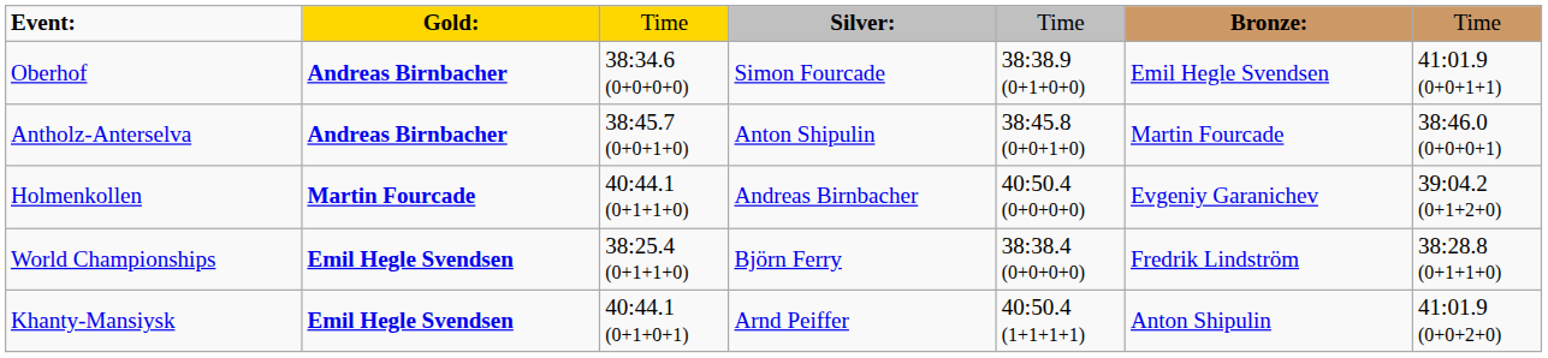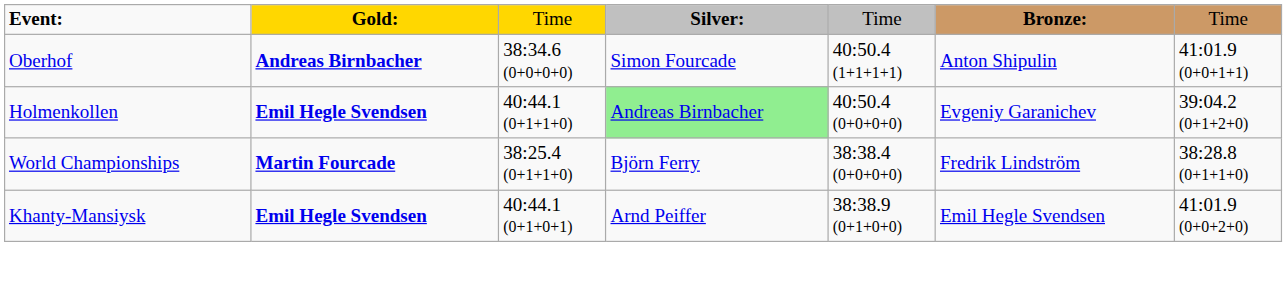Oberhof | column 5: 38:38.9 (0+1+0+0) -> 40:50.4 (1+1+1+1)
Oberhof | column 6: Emil Hegle Svendsen -> Anton Shipulin
- row: Antholz-Anterselva | Andreas Birnbacher | 38:45.7 (0+0+1+0) | Anton Shipulin | 38:45.8 (0+0+1+0) | Martin Fourcade | 38:46.0 (0+0+0+1)
Holmenkollen | column 2: Martin Fourcade -> Emil Hegle Svendsen
Holmenkollen | column 4: no background -> lightgreen background
World Championships | column 2: Emil Hegle Svendsen -> Martin Fourcade
Khanty-Mansiysk | column 5: 40:50.4 (1+1+1+1) -> 38:38.9 (0+1+0+0)
Khanty-Mansiysk | column 6: Anton Shipulin -> Emil Hegle Svendsen
